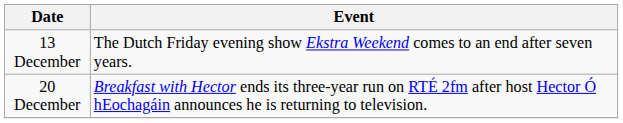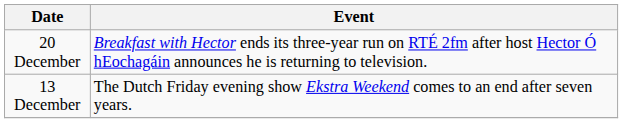rows swapped: 13 December <-> 20 December
